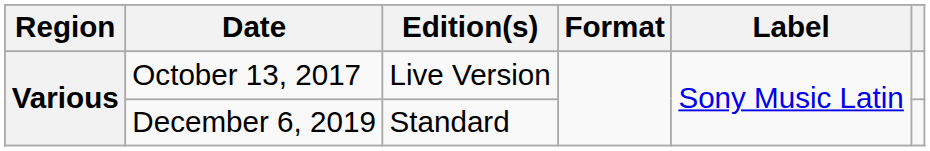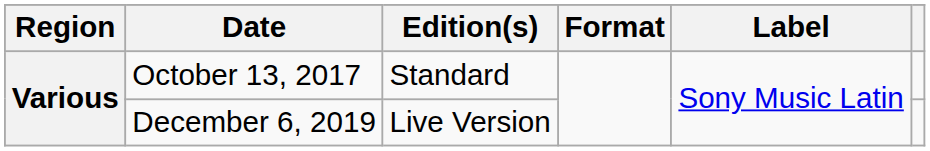October 13, 2017 | Edition(s): Live Version -> Standard
December 6, 2019 | Edition(s): Standard -> Live Version
